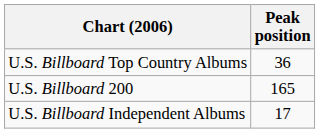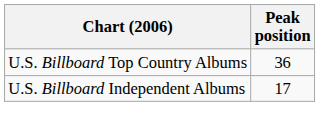- row: U.S. Billboard 200 | 165
